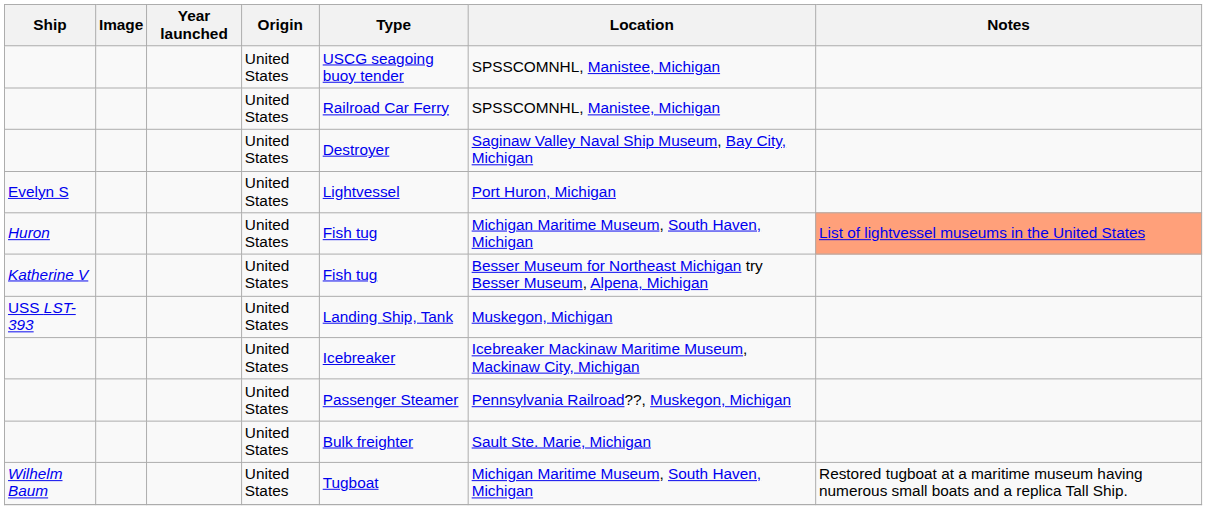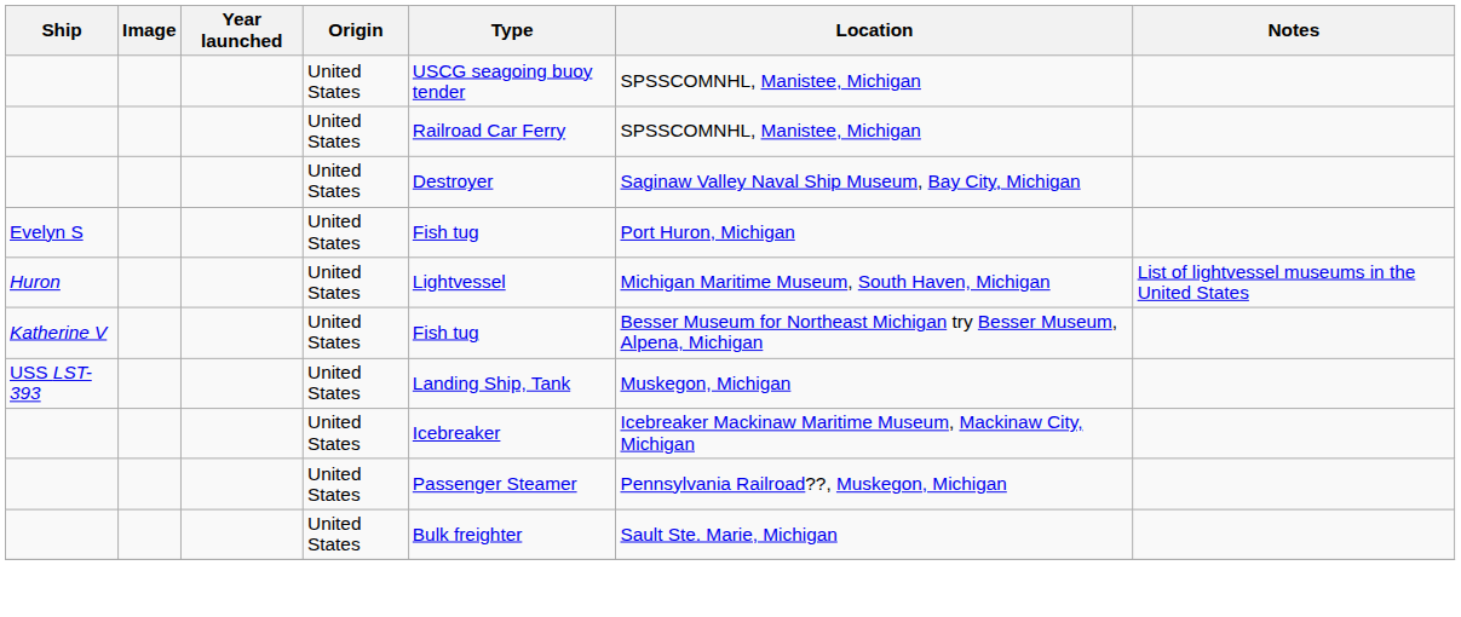Evelyn S | Type: Lightvessel -> Fish tug
Huron | Type: Fish tug -> Lightvessel
Huron | Notes: lightsalmon background -> no background
- row: Wilhelm Baum | United States | Tugboat | Michigan Maritime Museum, South Haven, Michigan | Restored tugboat at a maritime museum having numerous small boats and a replica Tall Ship.
